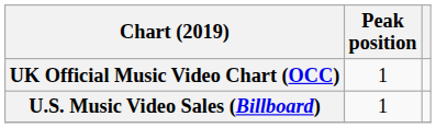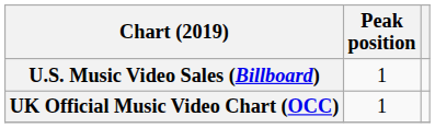rows swapped: U.S. Music Video Sales (Billboard) <-> UK Official Music Video Chart (OCC)
